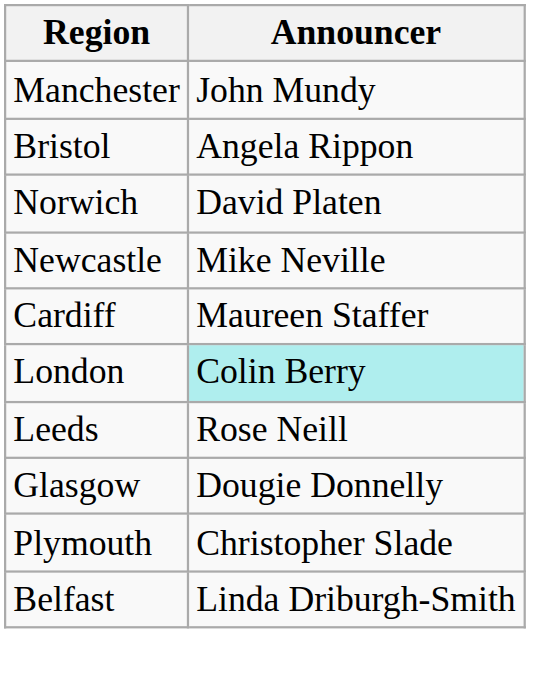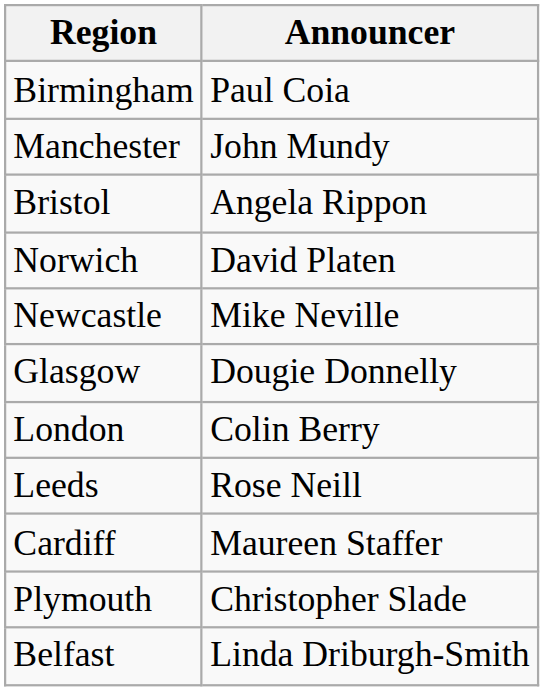+ row: Birmingham | Paul Coia
rows swapped: Cardiff <-> Glasgow
London | Announcer: paleturquoise background -> no background
